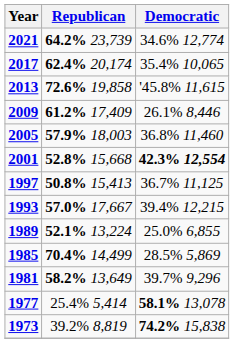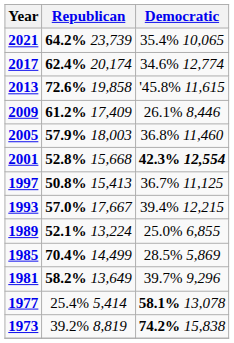2021 | Democratic: 34.6% 12,774 -> 35.4% 10,065
2017 | Democratic: 35.4% 10,065 -> 34.6% 12,774
